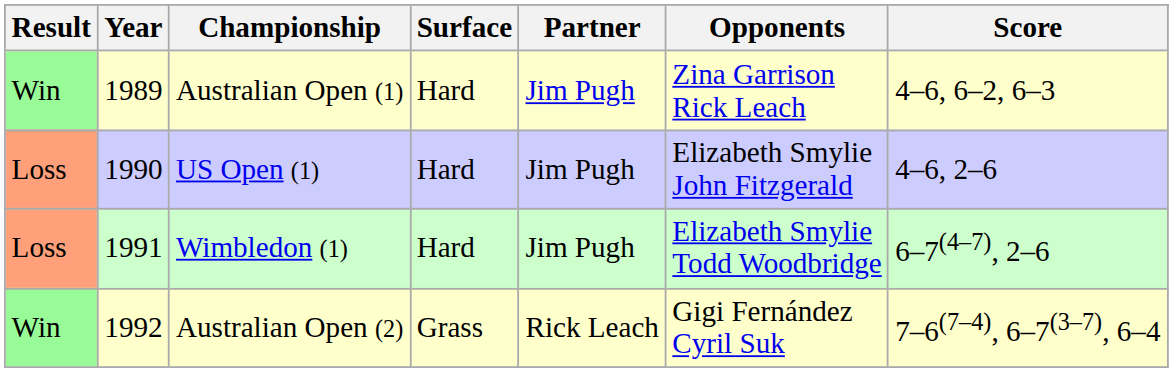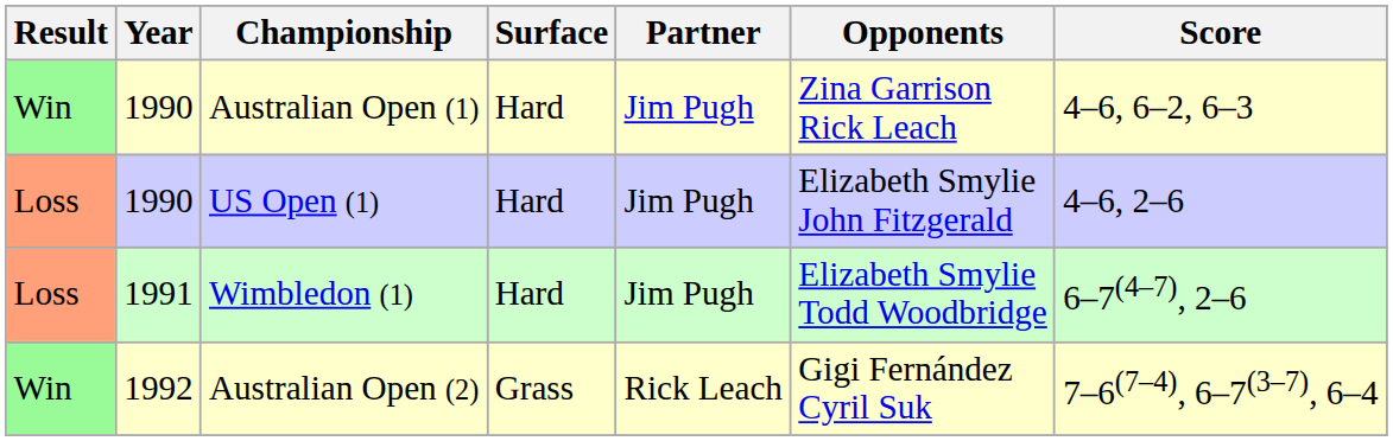Australian Open (1) | Year: 1989 -> 1990
